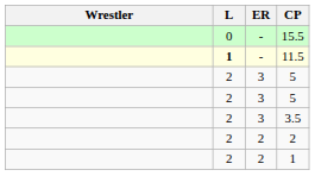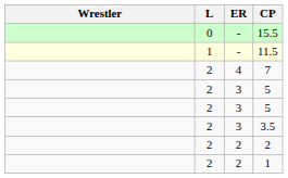11.5 | L: bold -> normal
+ row: 2 | 4 | 7
